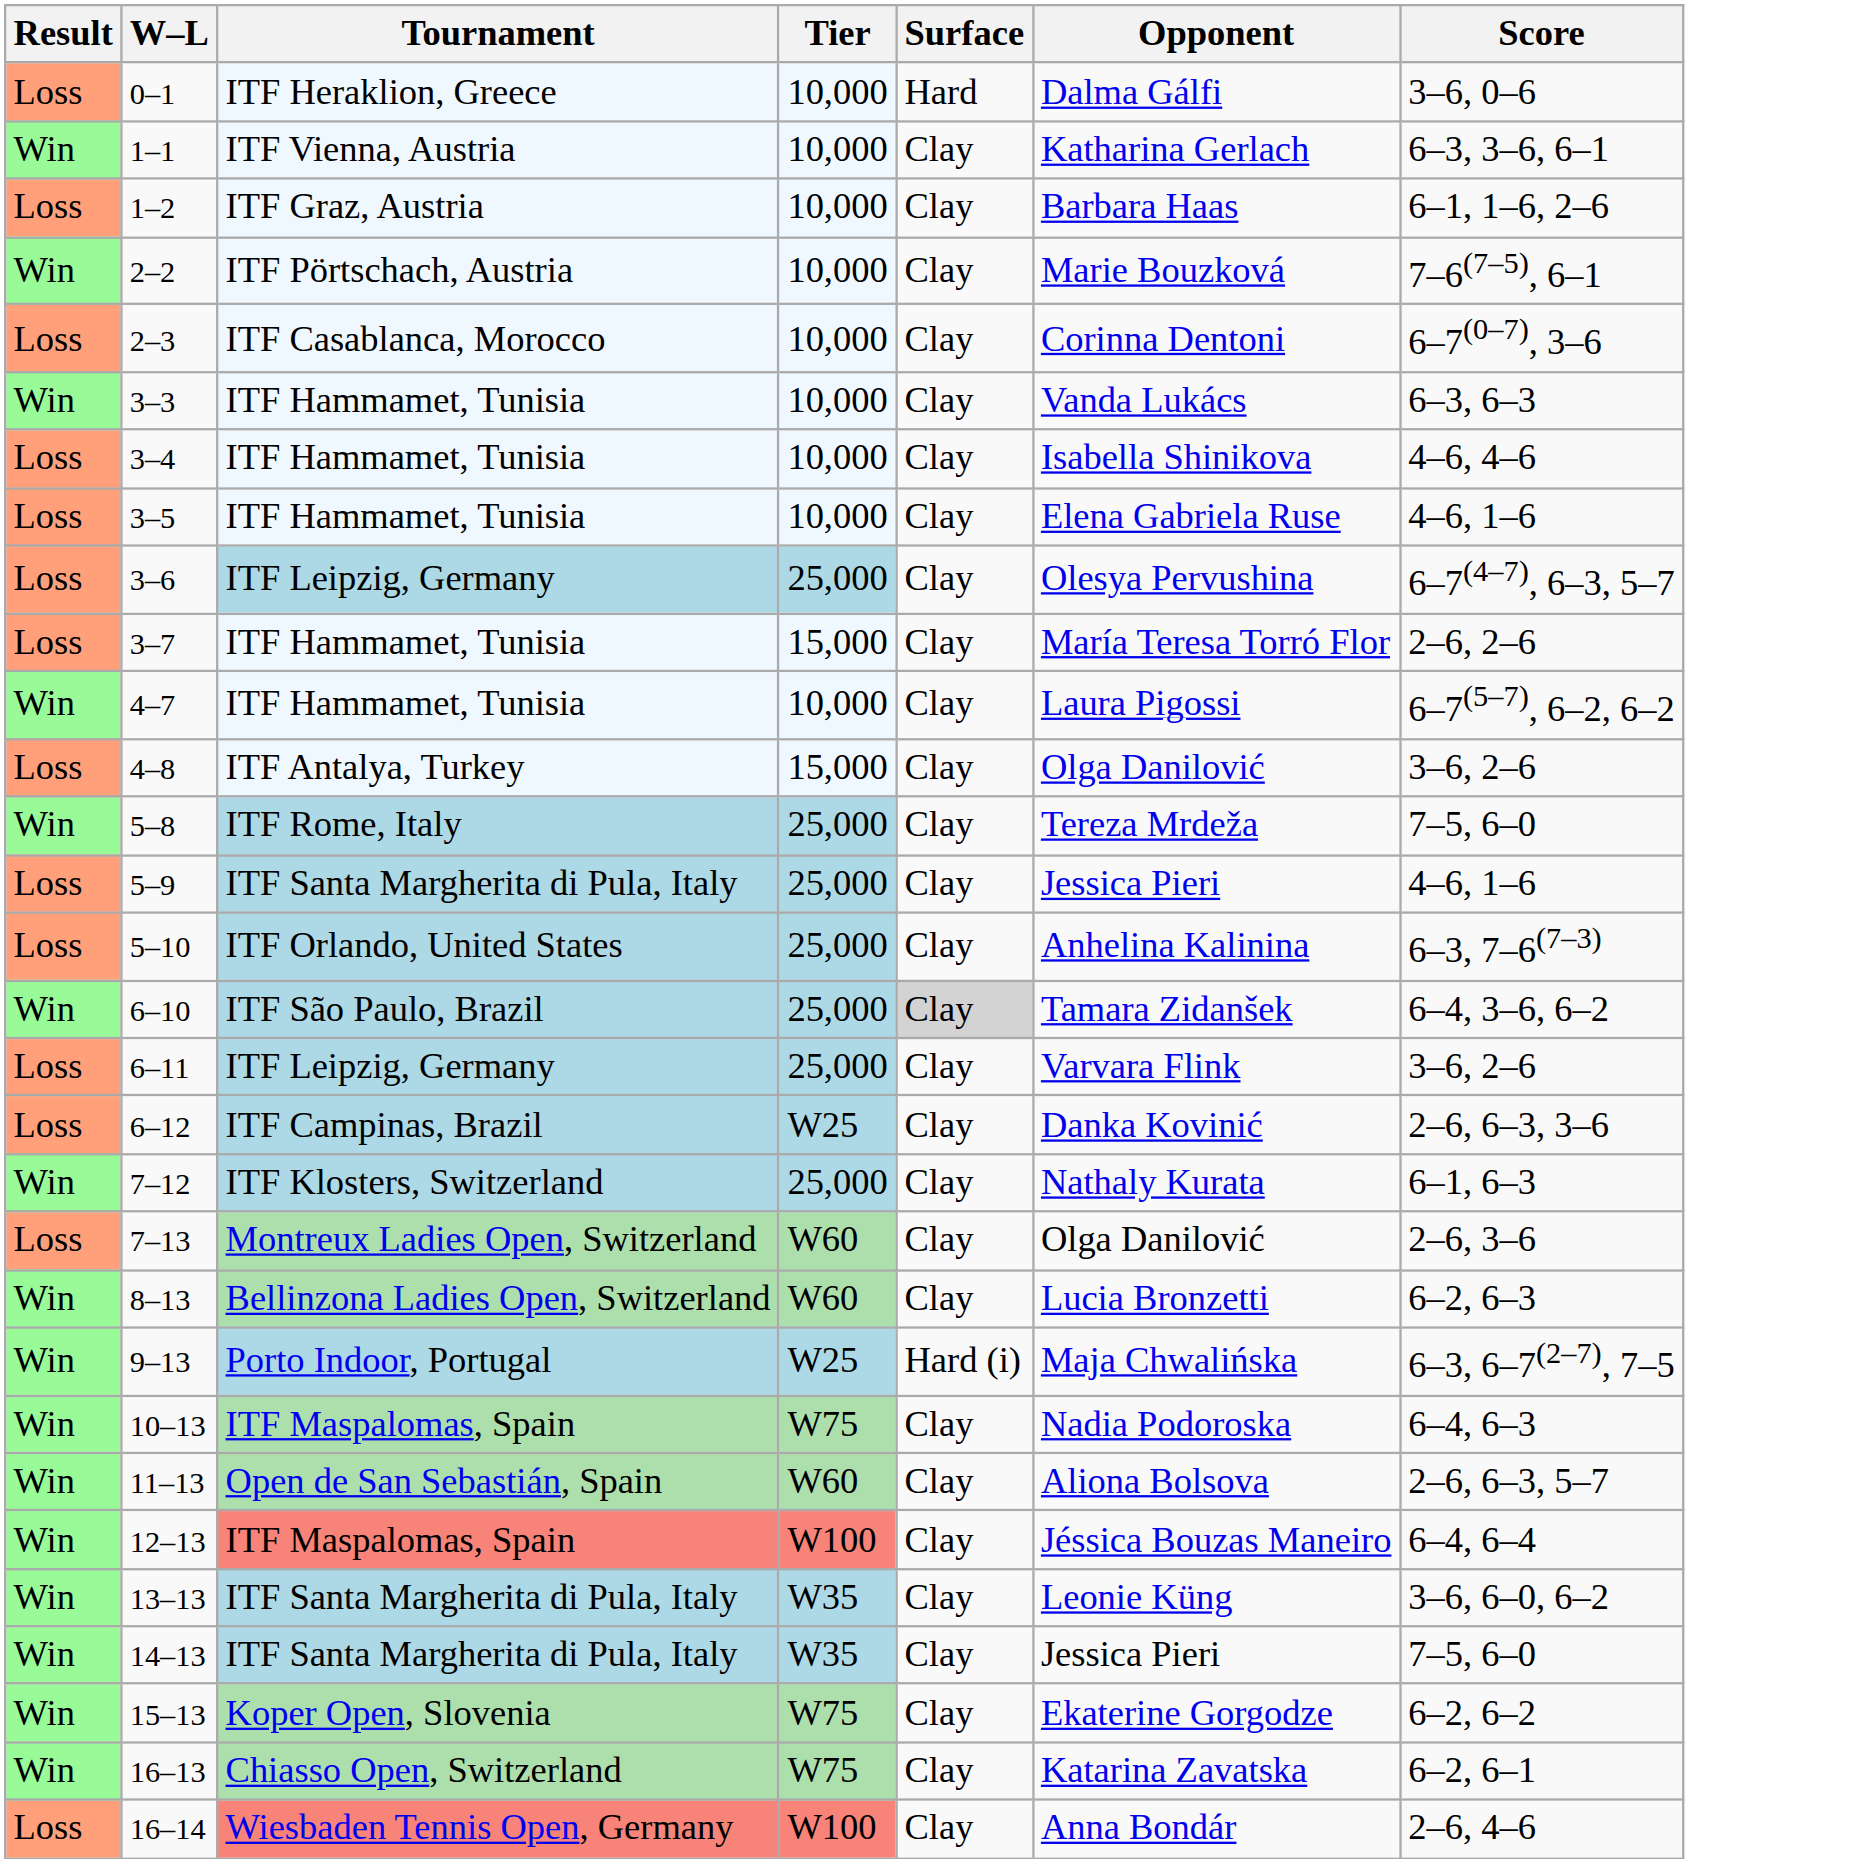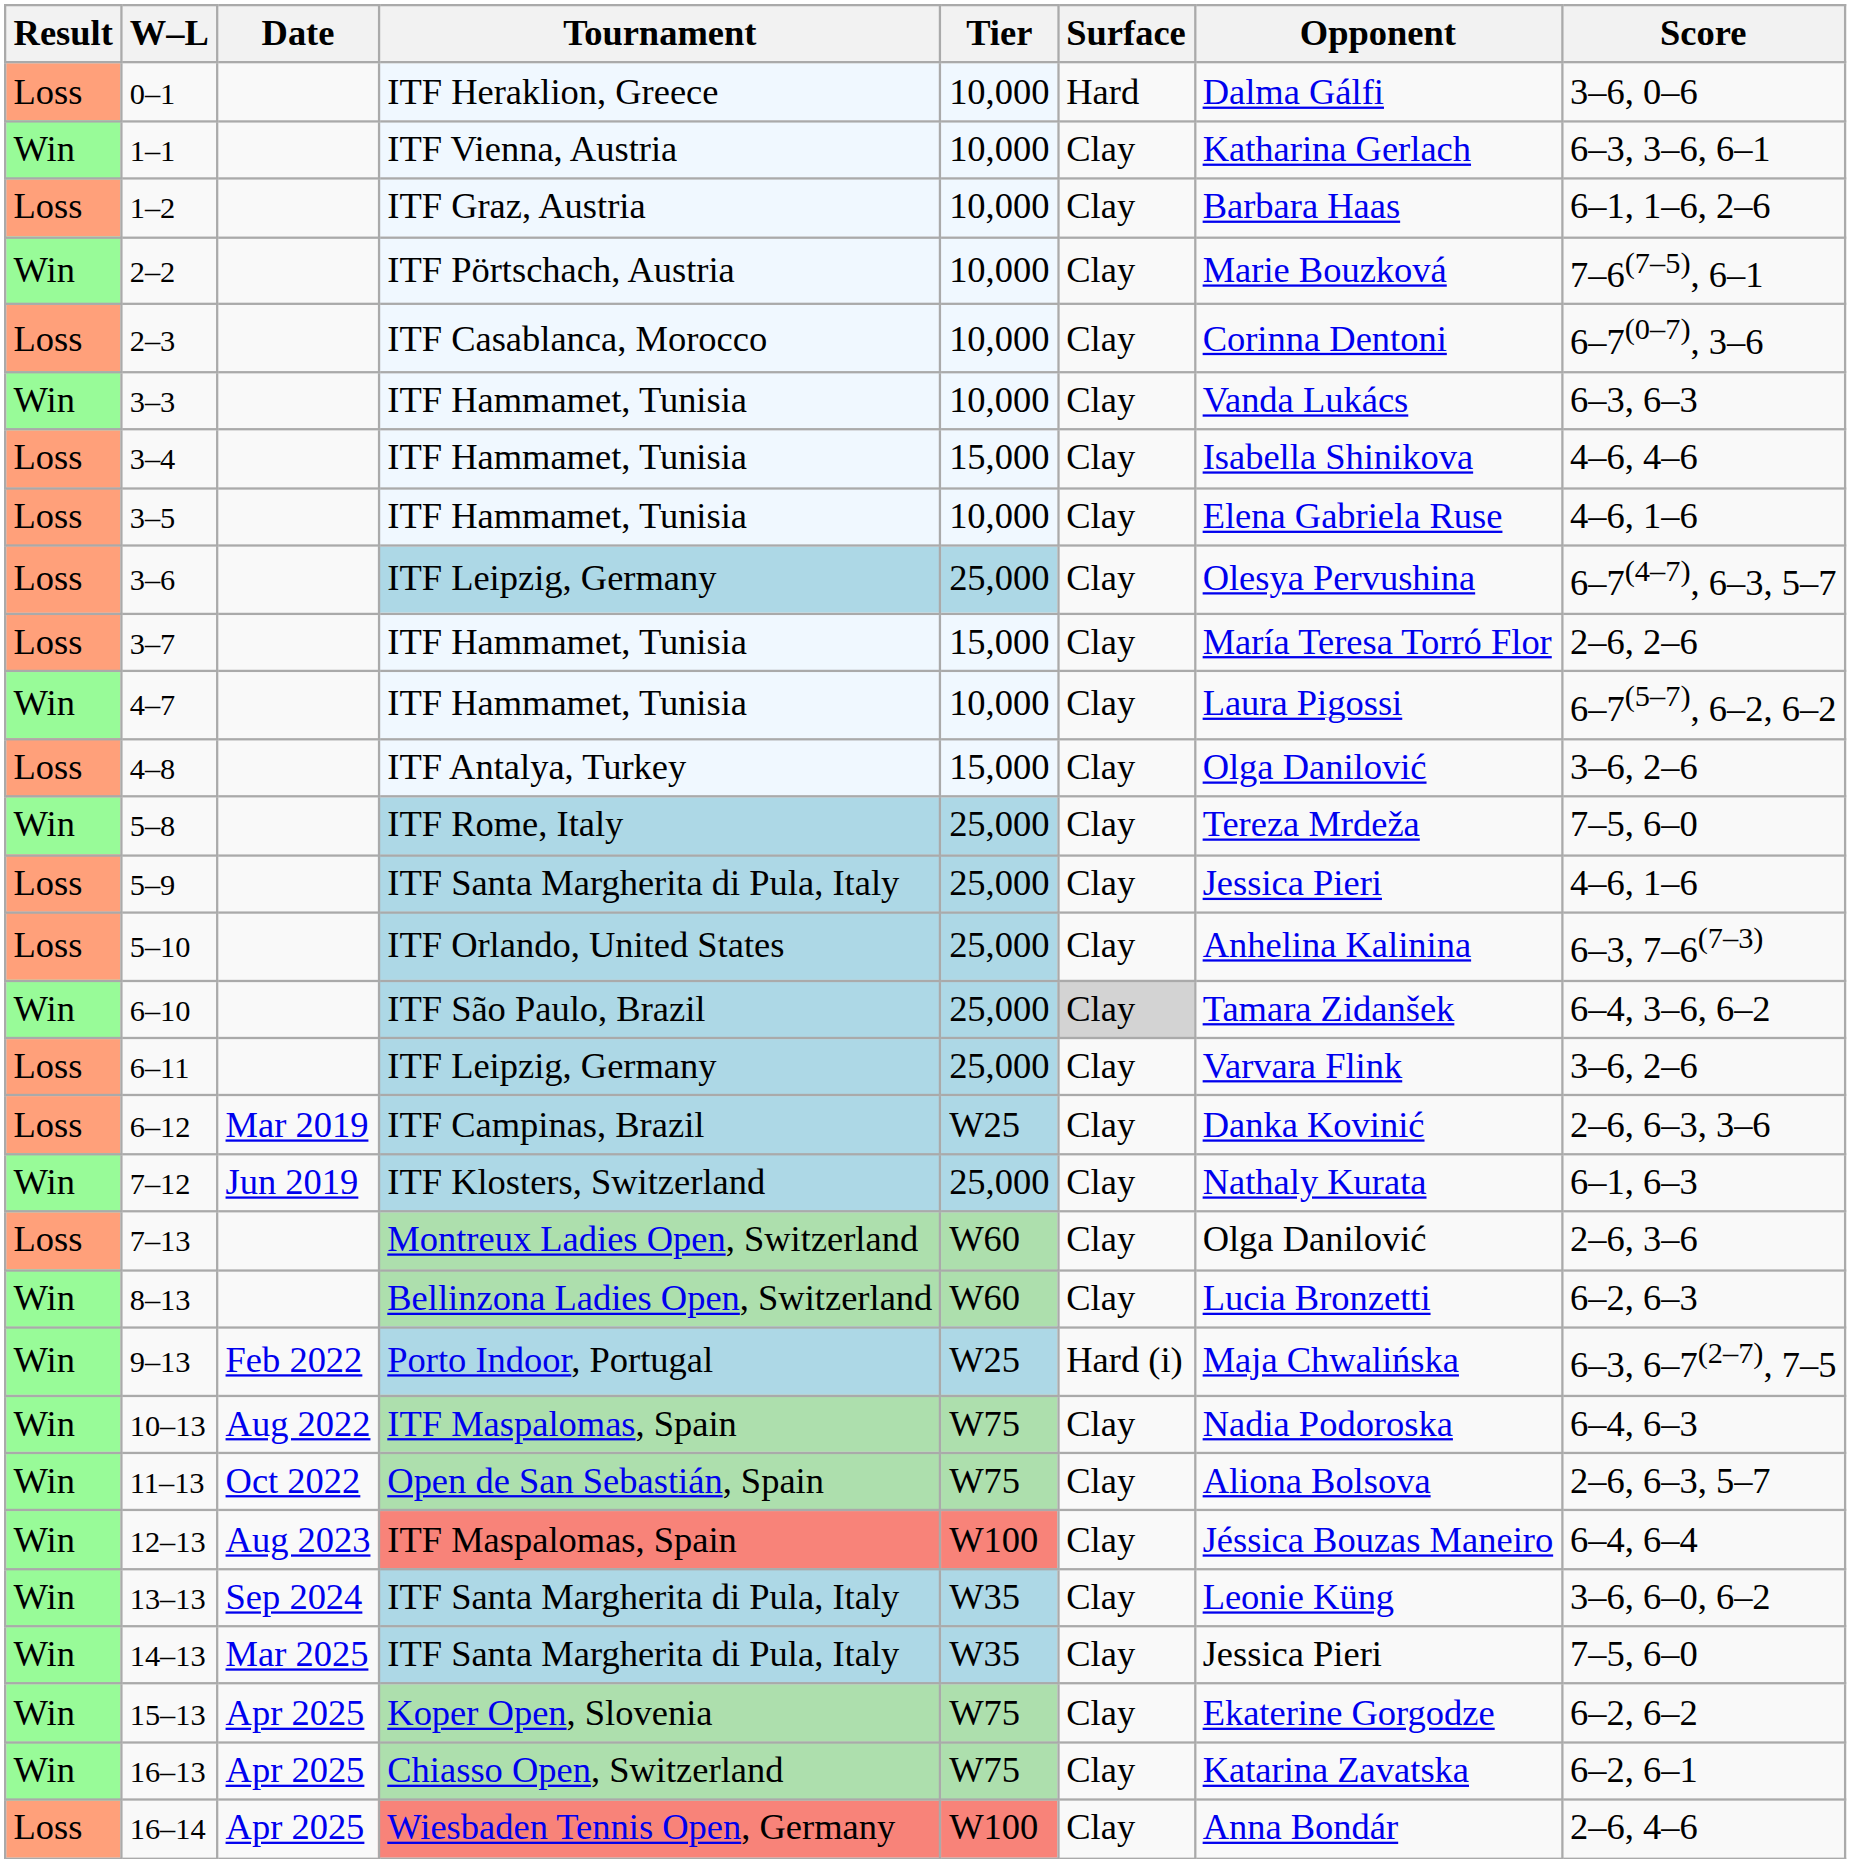+ column: Date | Mar 2019 | Jun 2019 | Feb 2022 | Aug 2022 | Oct 2022 | Aug 2023 | Sep 2024 | Mar 2025 | Apr 2025 | Apr 2025 | Apr 2025
3–4 | Tier: 10,000 -> 15,000
11–13 | Tier: W60 -> W75
